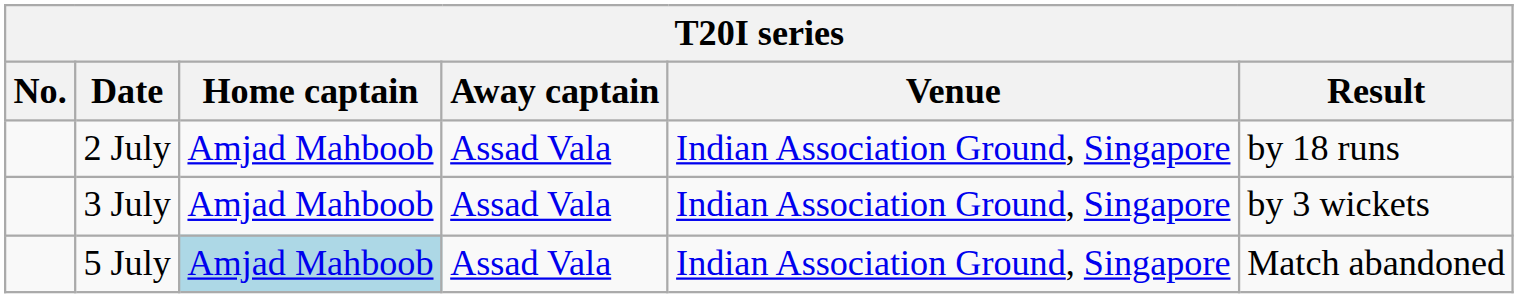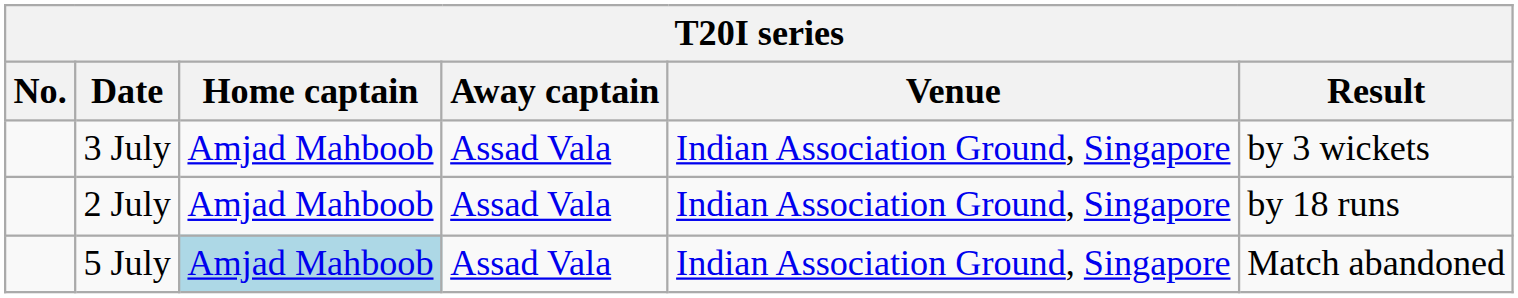rows swapped: 2 July <-> 3 July
